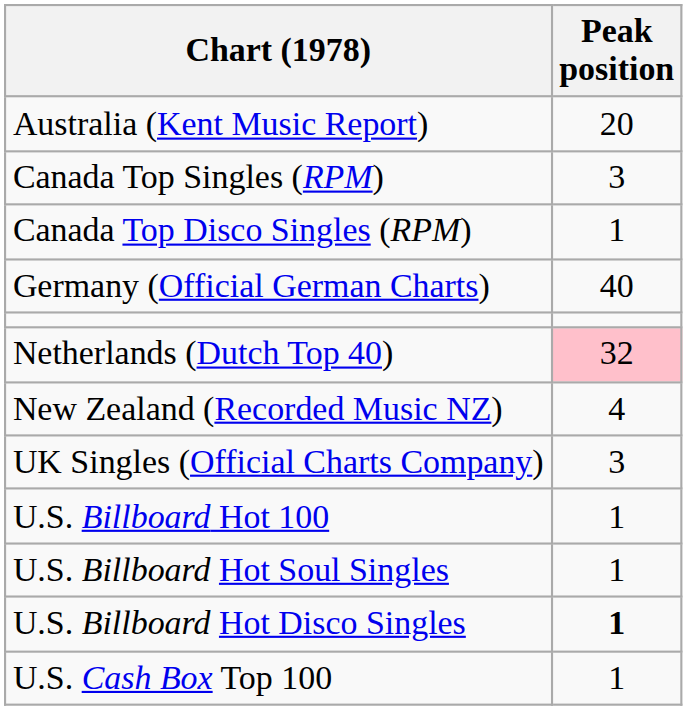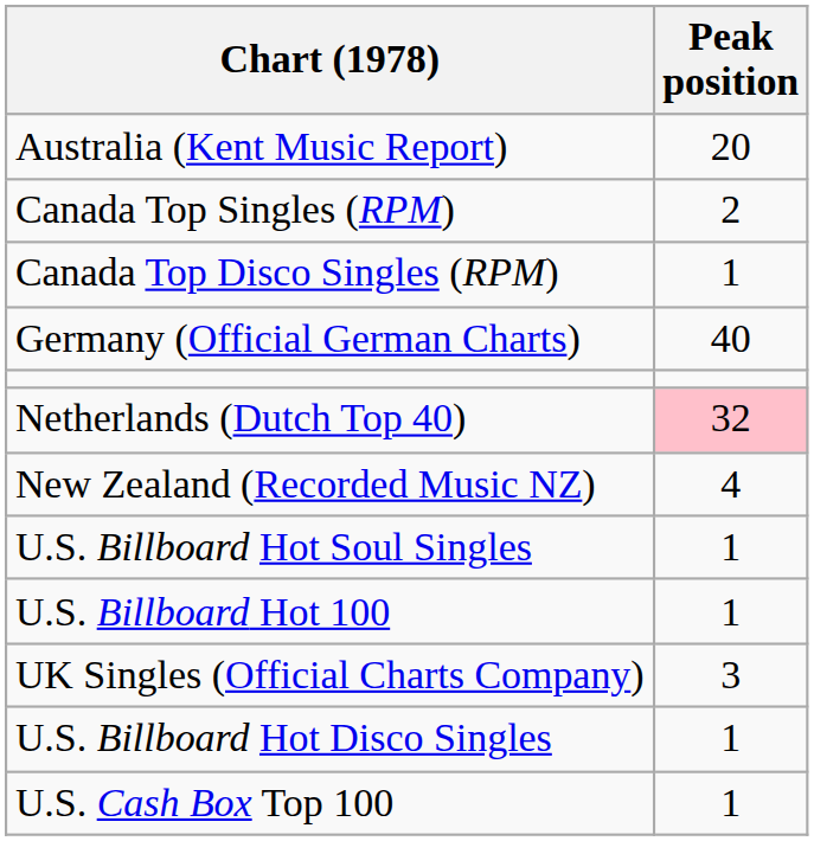Canada Top Singles (RPM) | Peak position: 3 -> 2
rows swapped: UK Singles (Official Charts Company) <-> U.S. Billboard Hot Soul Singles
U.S. Billboard Hot Disco Singles | Peak position: bold -> normal
